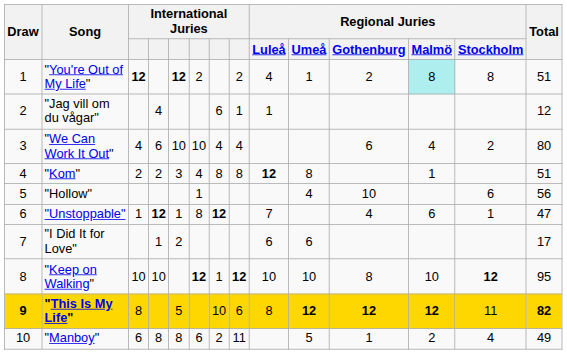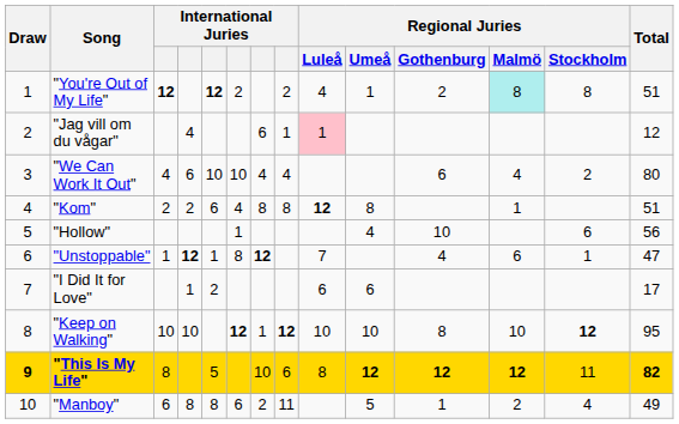"Jag vill om du vågar" | Regional Juries / Luleå: no background -> pink background
"Kom" | column 5: 3 -> 6
